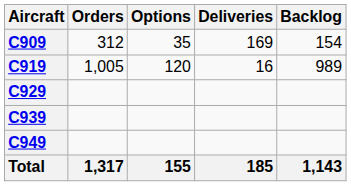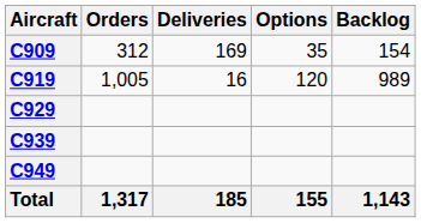columns swapped: Options <-> Deliveries
